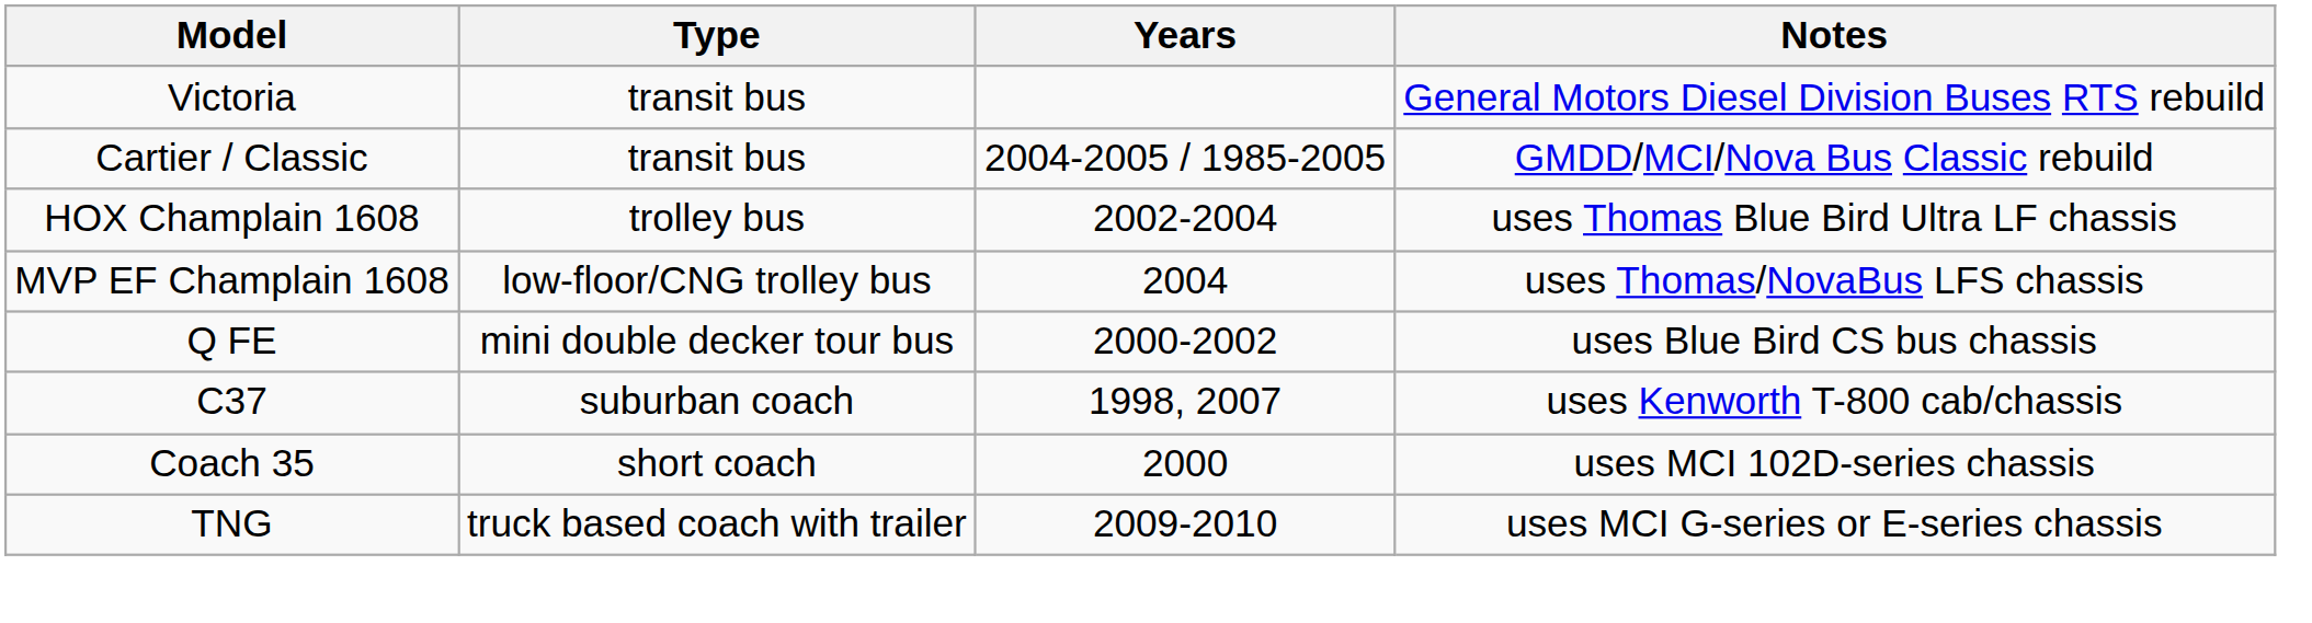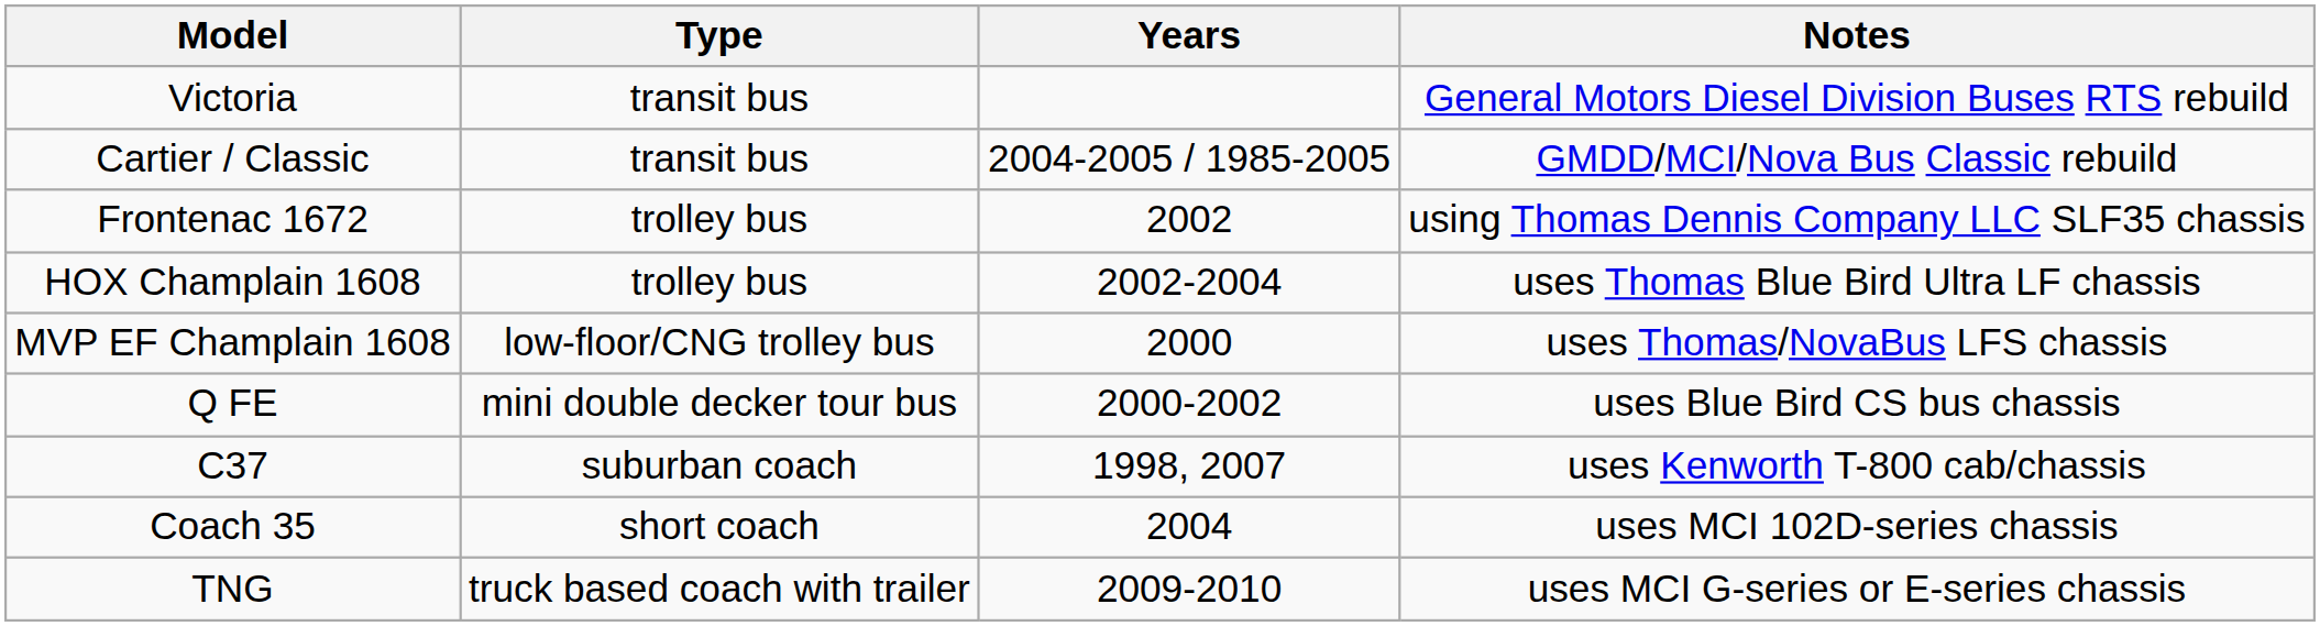+ row: Frontenac 1672 | trolley bus | 2002 | using Thomas Dennis Company LLC SLF35 chassis
MVP EF Champlain 1608 | Years: 2004 -> 2000
Coach 35 | Years: 2000 -> 2004
